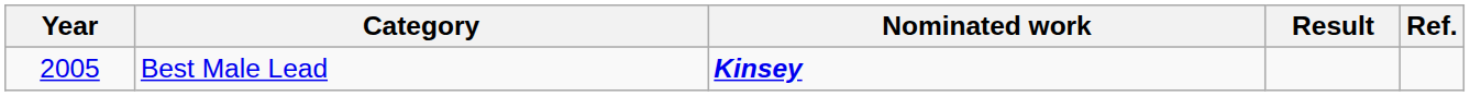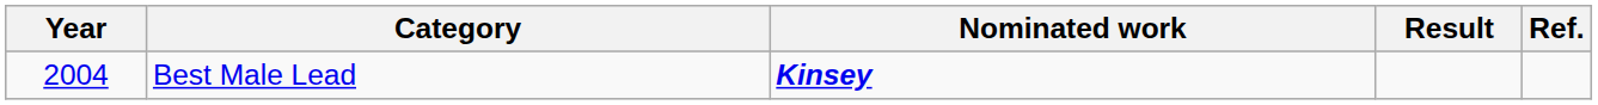Best Male Lead | Year: 2005 -> 2004
